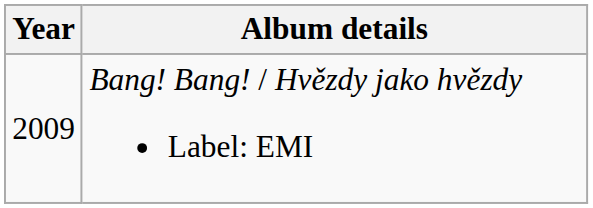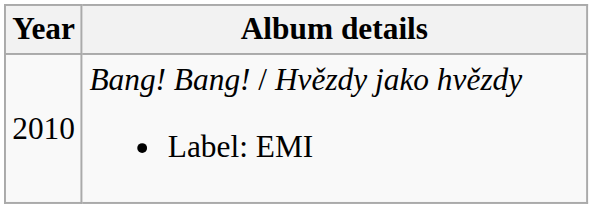Bang! Bang! / Hvězdy jako hvězdy Label: EMI | Year: 2009 -> 2010
